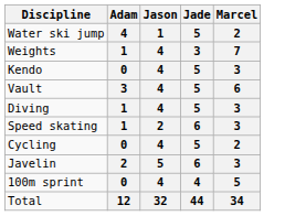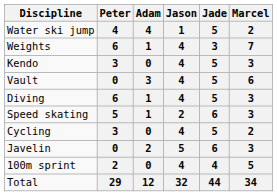+ column: Peter | 4 | 6 | 3 | 0 | 6 | 5 | 3 | 0 | 2 | 29
